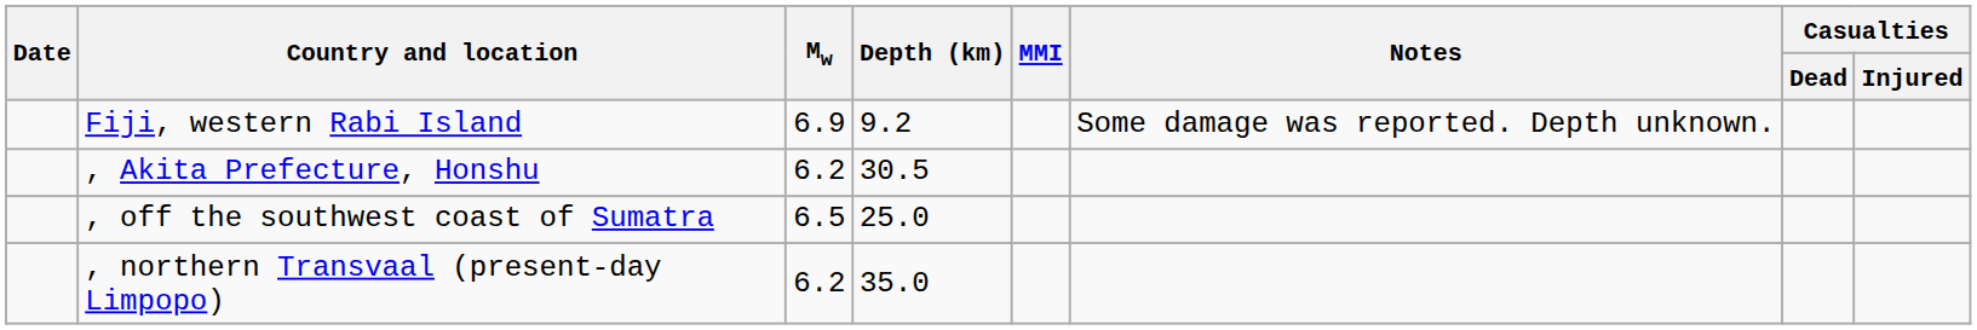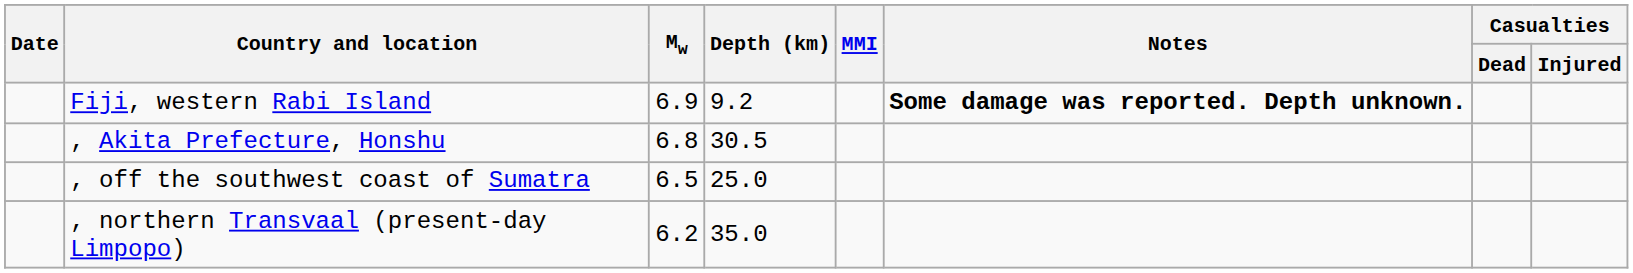Fiji, western Rabi Island | Notes: normal -> bold
, Akita Prefecture, Honshu | Mw: 6.2 -> 6.8
